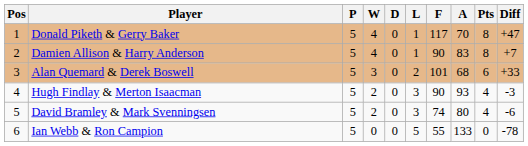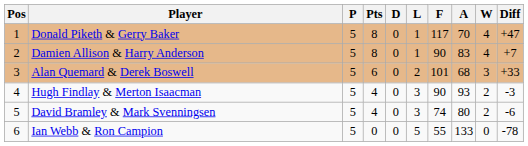columns swapped: W <-> Pts
